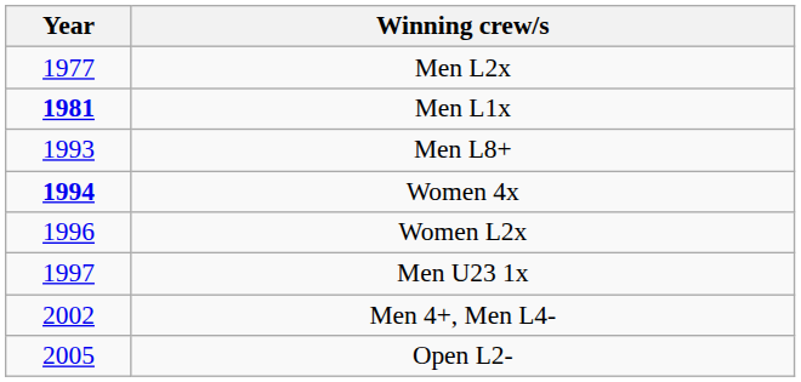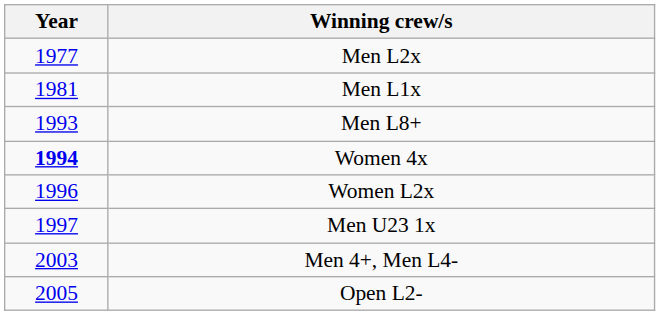Men L1x | Year: bold -> normal
Men 4+, Men L4- | Year: 2002 -> 2003
